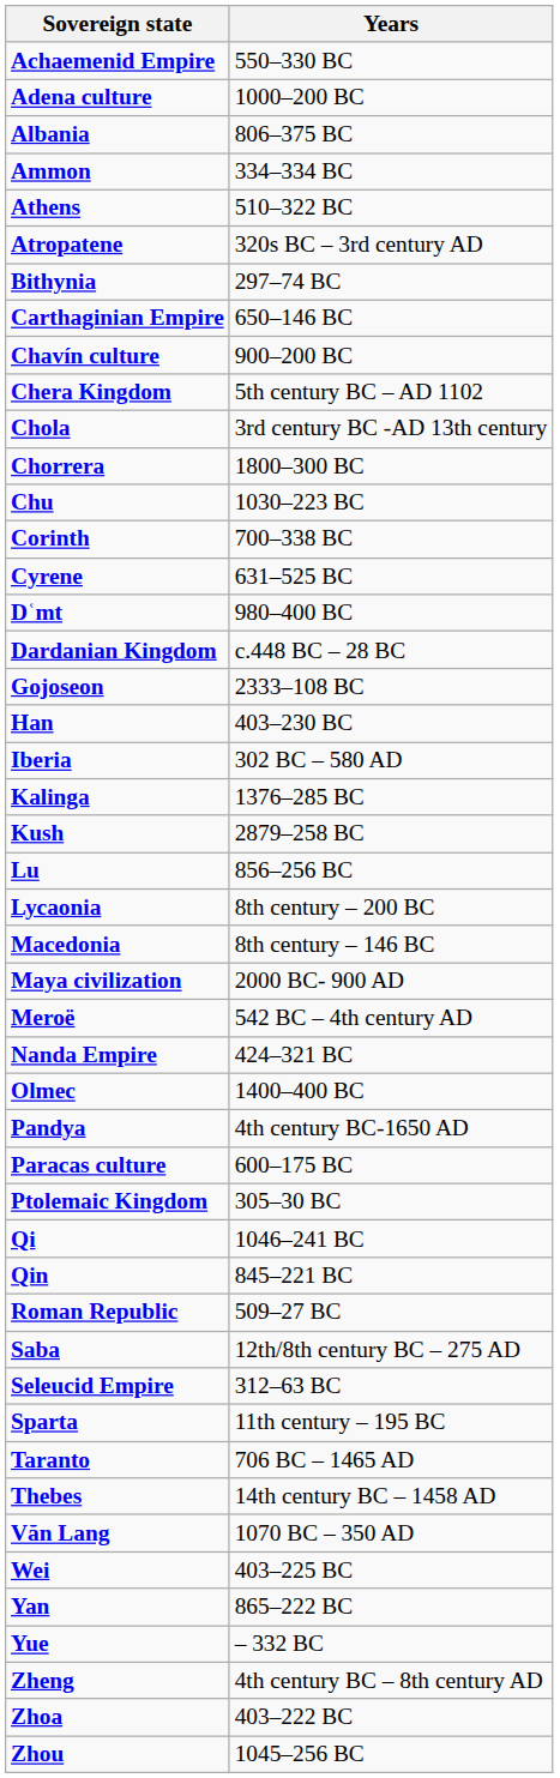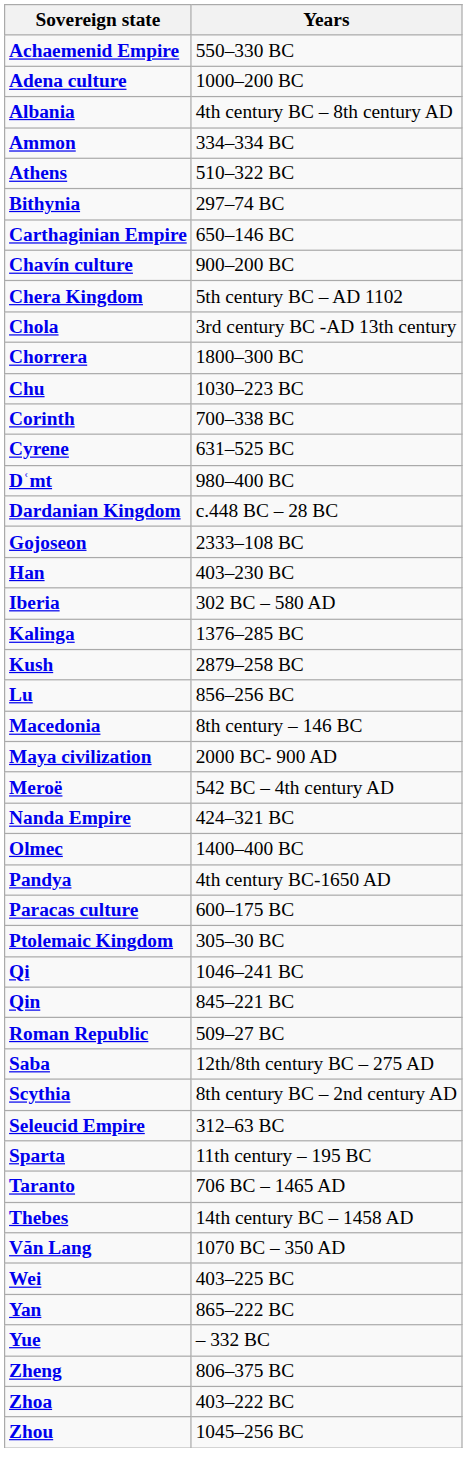Albania | Years: 806–375 BC -> 4th century BC – 8th century AD
- row: Atropatene | 320s BC – 3rd century AD
- row: Lycaonia | 8th century – 200 BC
+ row: Scythia | 8th century BC – 2nd century AD
Zheng | Years: 4th century BC – 8th century AD -> 806–375 BC
